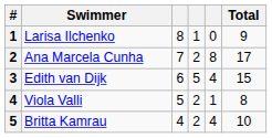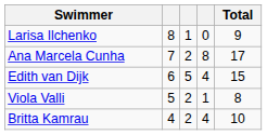- column: # | 1 | 2 | 3 | 4 | 5
